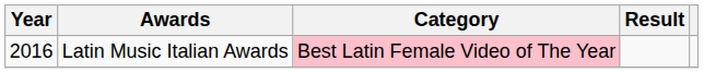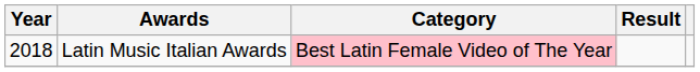Latin Music Italian Awards | Year: 2016 -> 2018
